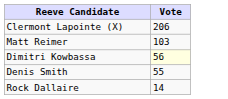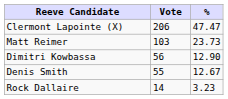+ column: % | 47.47 | 23.73 | 12.90 | 12.67 | 3.23
Dimitri Kowbassa | Vote: lightyellow background -> no background
